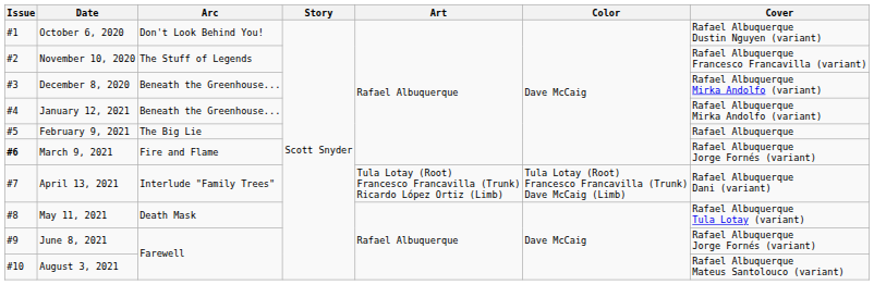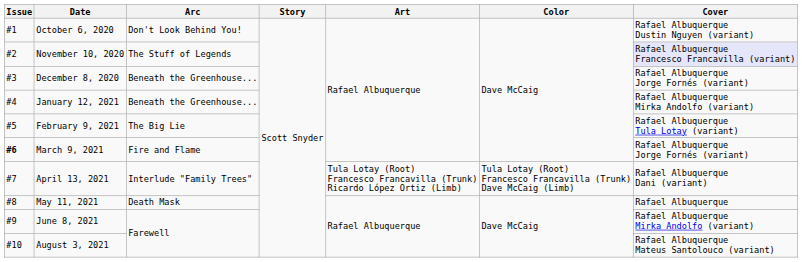November 10, 2020 | Cover: no background -> lavender background
December 8, 2020 | Cover: Rafael Albuquerque Mirka Andolfo (variant) -> Rafael Albuquerque Jorge Fornés (variant)
February 9, 2021 | Cover: Rafael Albuquerque -> Rafael Albuquerque Tula Lotay (variant)
May 11, 2021 | Cover: Rafael Albuquerque Tula Lotay (variant) -> Rafael Albuquerque
June 8, 2021 | Cover: Rafael Albuquerque Jorge Fornés (variant) -> Rafael Albuquerque Mirka Andolfo (variant)
